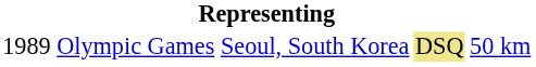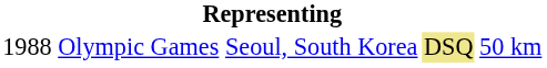Olympic Games | column 1: 1989 -> 1988
